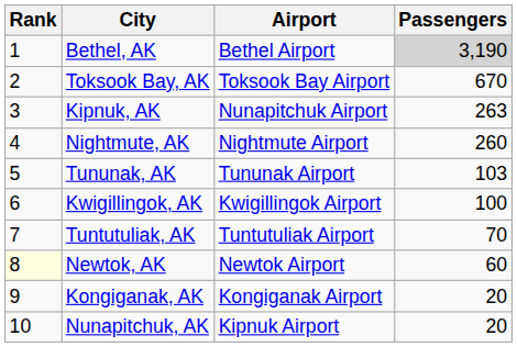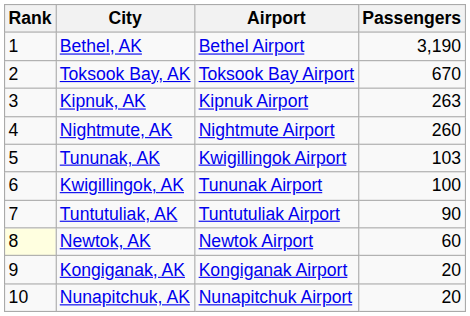Bethel, AK | Passengers: lightgrey background -> no background
Kipnuk, AK | Airport: Nunapitchuk Airport -> Kipnuk Airport
Tununak, AK | Airport: Tununak Airport -> Kwigillingok Airport
Kwigillingok, AK | Airport: Kwigillingok Airport -> Tununak Airport
Tuntutuliak, AK | Passengers: 70 -> 90
Nunapitchuk, AK | Airport: Kipnuk Airport -> Nunapitchuk Airport
